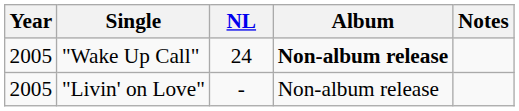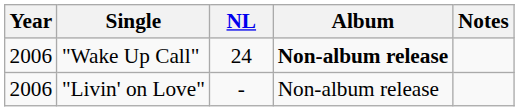"Wake Up Call" | Year: 2005 -> 2006
"Livin' on Love" | Year: 2005 -> 2006
